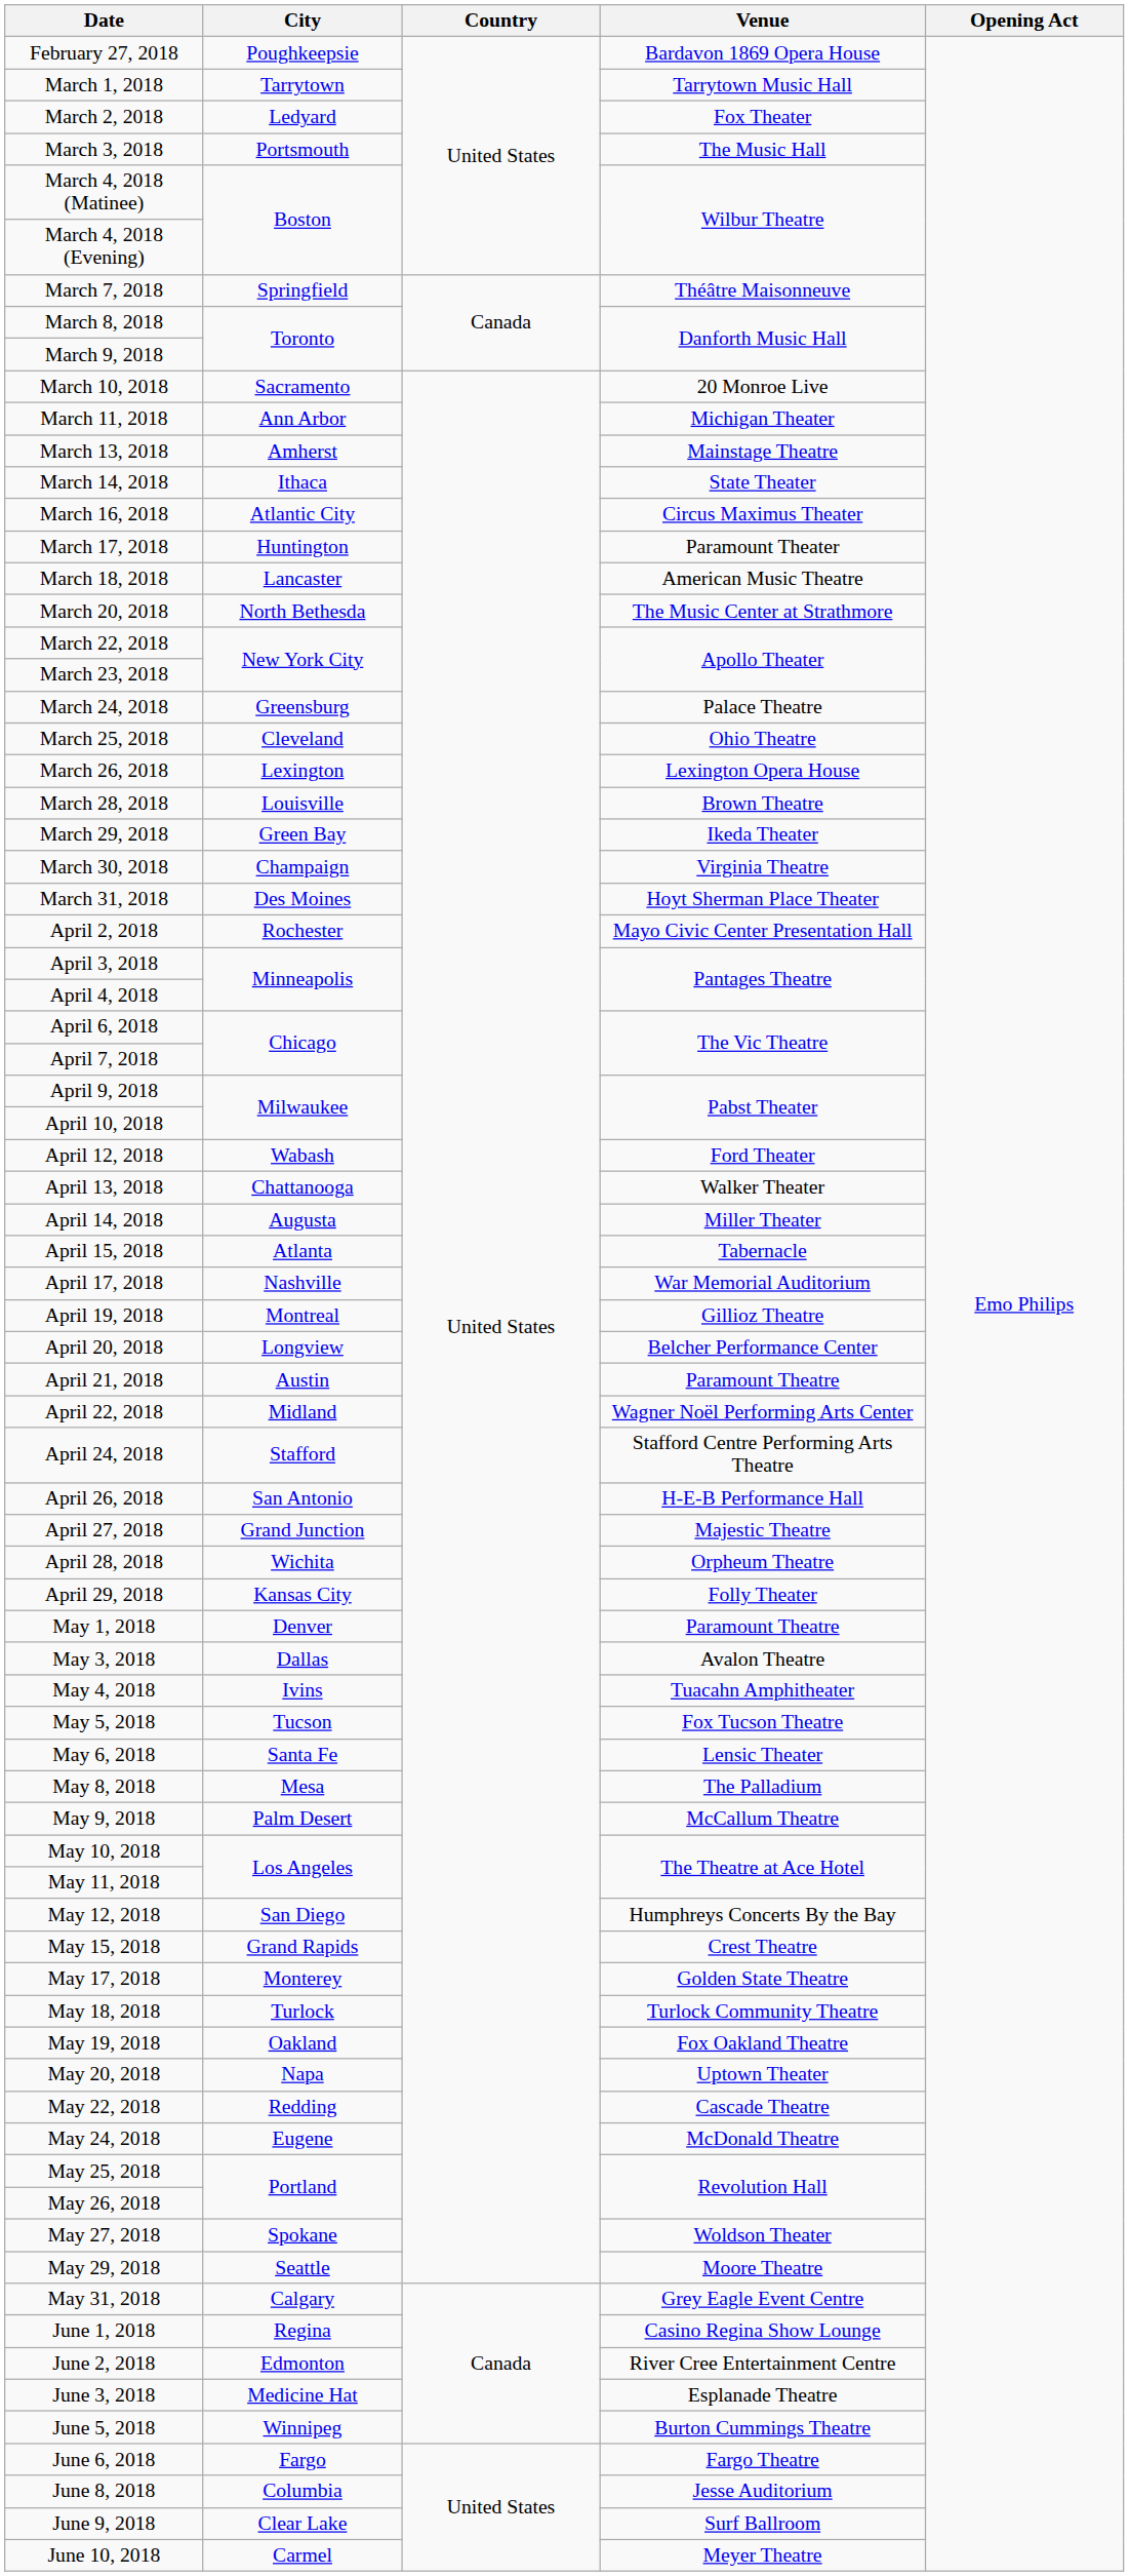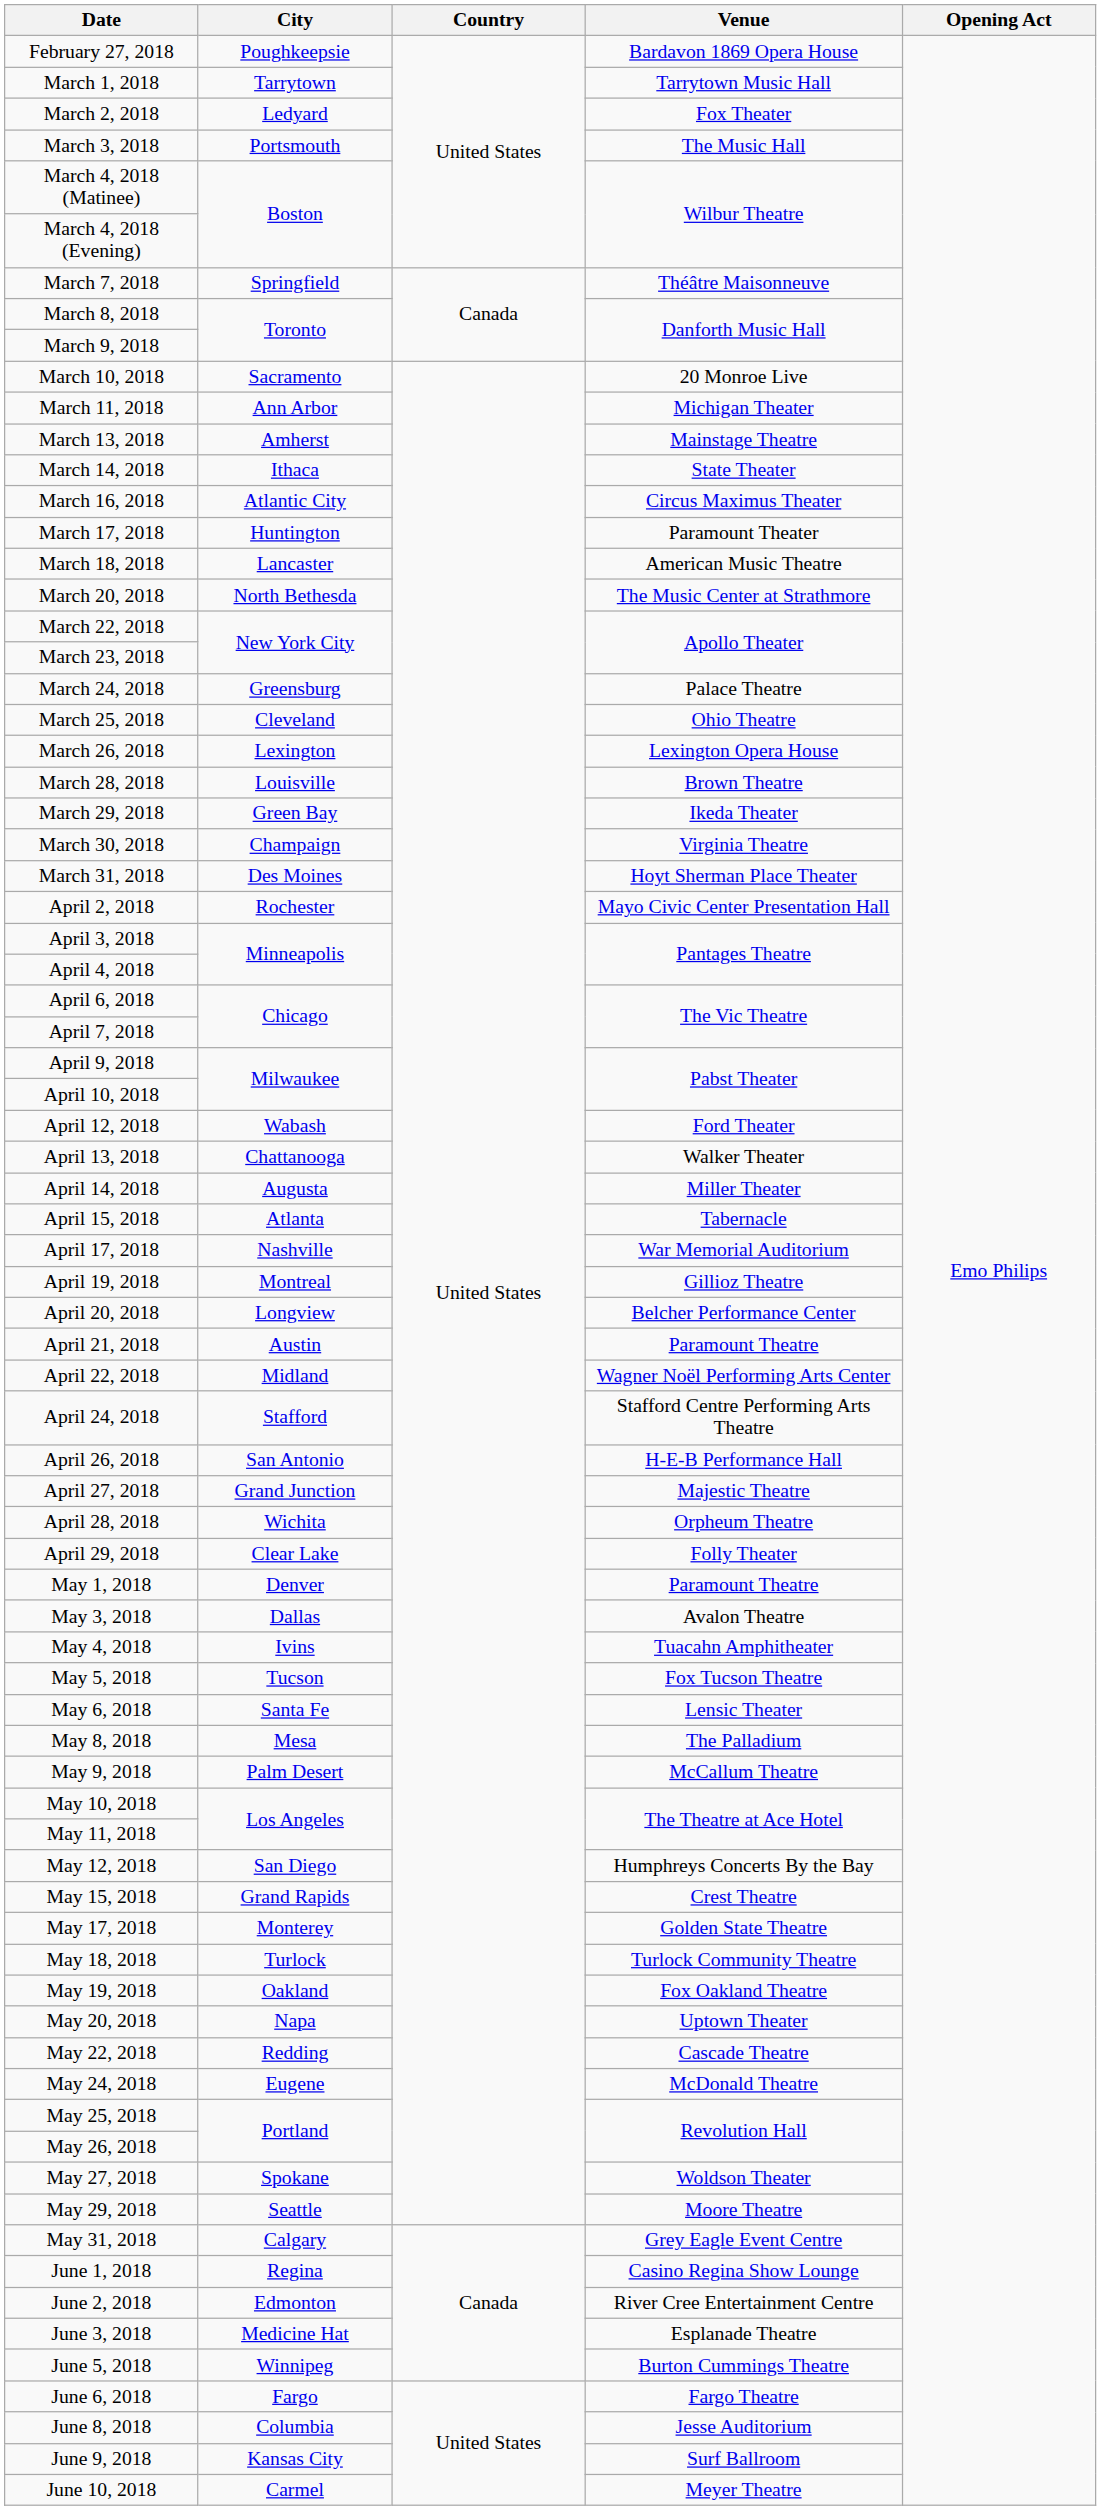April 29, 2018 | City: Kansas City -> Clear Lake
June 9, 2018 | City: Clear Lake -> Kansas City
